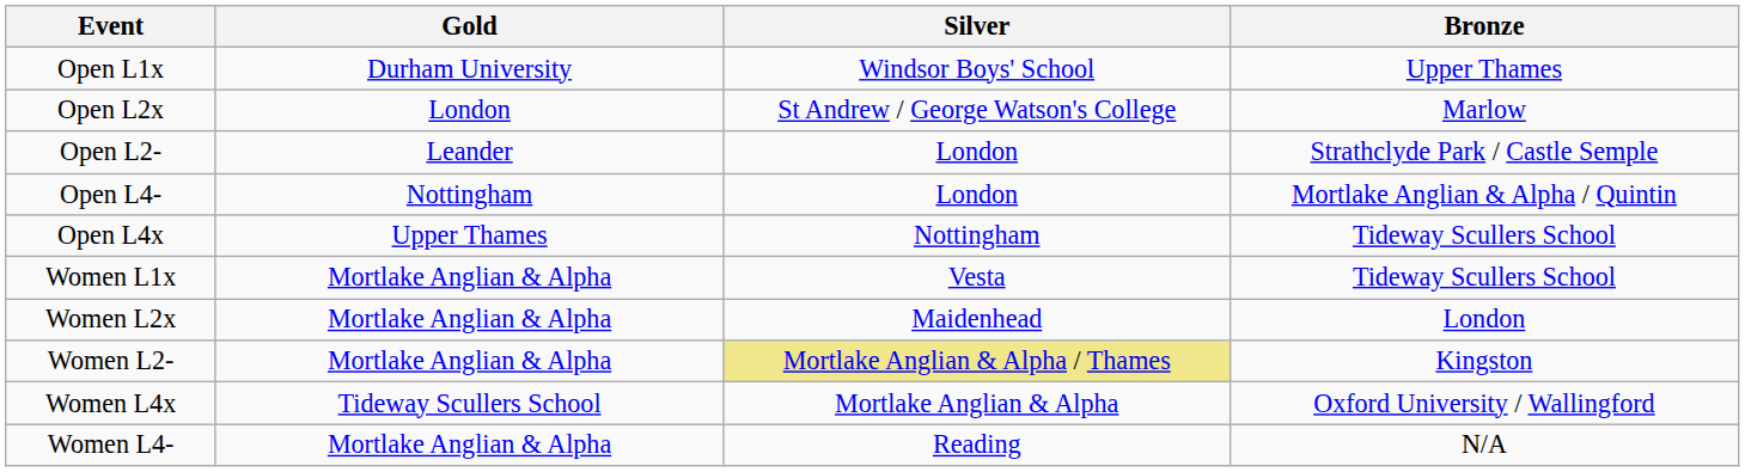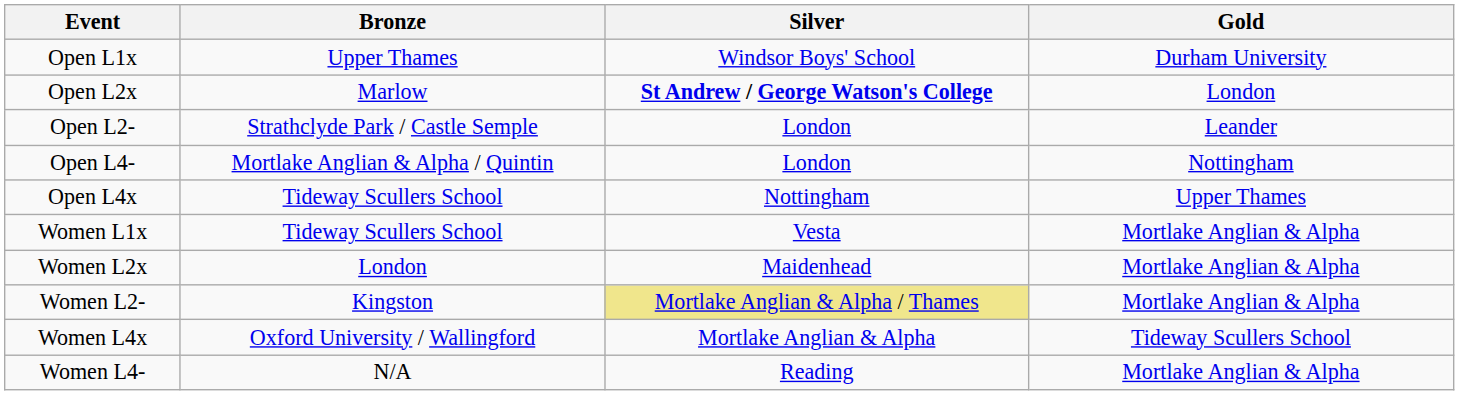columns swapped: Gold <-> Bronze
Open L2x | Silver: normal -> bold
